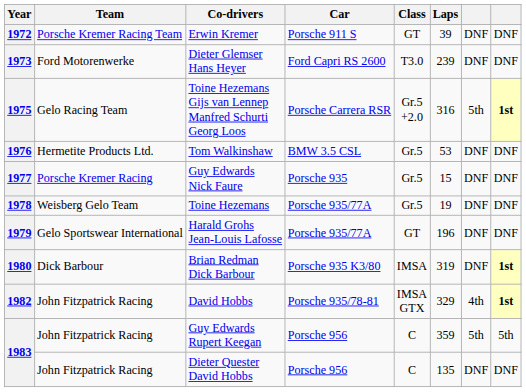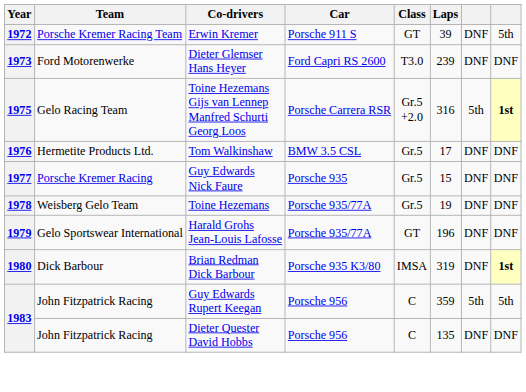1972 | column 8: DNF -> 5th
1976 | Laps: 53 -> 17
- row: 1982 | John Fitzpatrick Racing | David Hobbs | Porsche 935/78-81 | IMSA GTX | 329 | 4th | 1st
